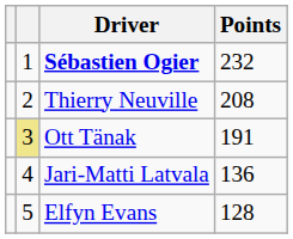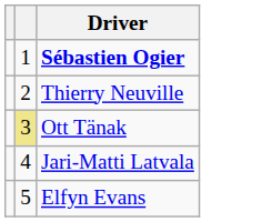- column: Points | 232 | 208 | 191 | 136 | 128
